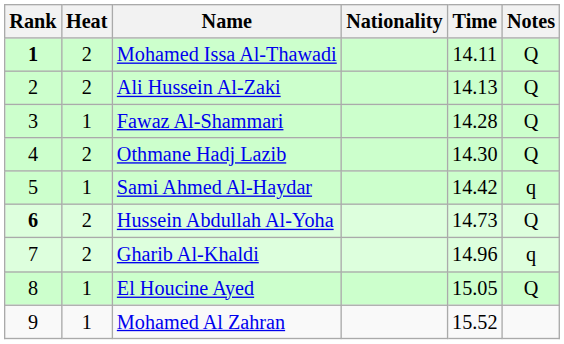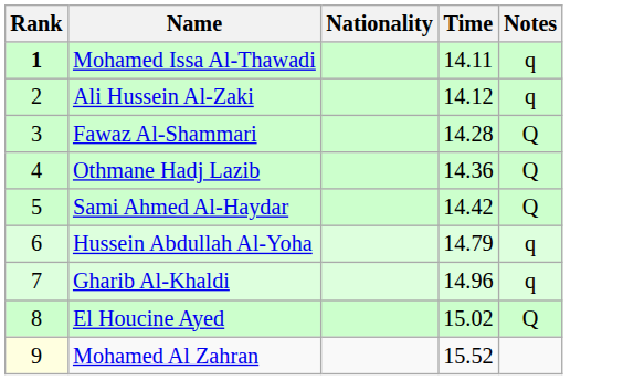- column: Heat | 2 | 2 | 1 | 2 | 1 | 2 | 2 | 1 | 1
Mohamed Issa Al-Thawadi | Notes: Q -> q
Ali Hussein Al-Zaki | Time: 14.13 -> 14.12
Ali Hussein Al-Zaki | Notes: Q -> q
Othmane Hadj Lazib | Time: 14.30 -> 14.36
Sami Ahmed Al-Haydar | Notes: q -> Q
Hussein Abdullah Al-Yoha | Rank: bold -> normal
Hussein Abdullah Al-Yoha | Time: 14.73 -> 14.79
Hussein Abdullah Al-Yoha | Notes: Q -> q
El Houcine Ayed | Time: 15.05 -> 15.02
Mohamed Al Zahran | Rank: no background -> lightyellow background
